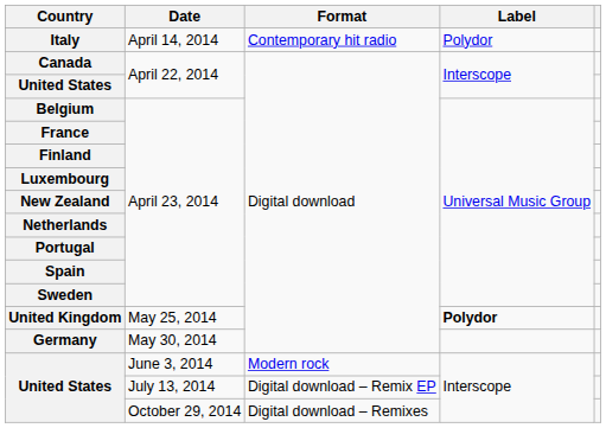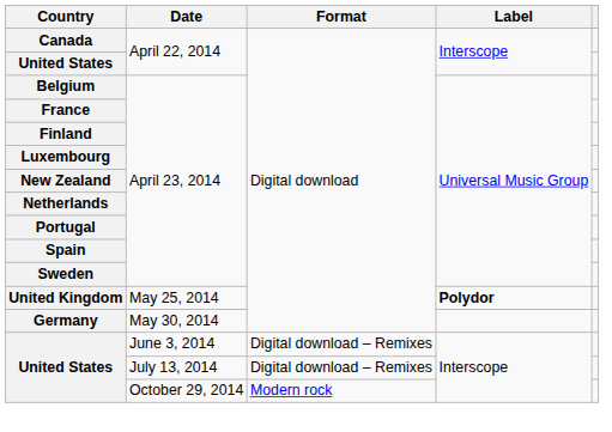- row: Italy | April 14, 2014 | Contemporary hit radio | Polydor
United States / June 3, 2014 | Format: Modern rock -> Digital download – Remixes
United States / July 13, 2014 | Format: Digital download – Remix EP -> Digital download – Remixes
United States / October 29, 2014 | Format: Digital download – Remixes -> Modern rock
